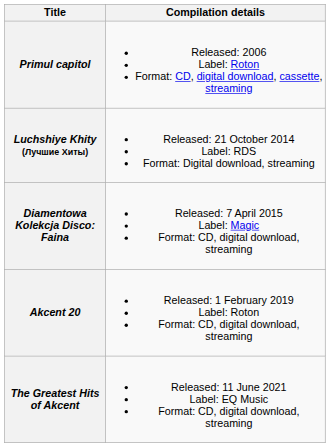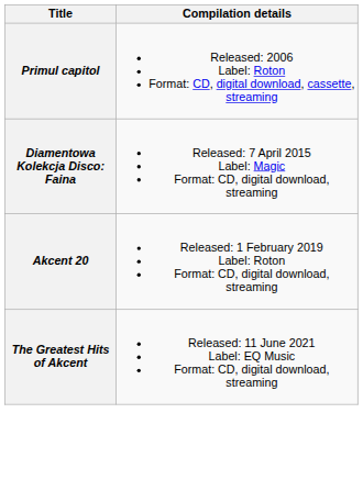- row: Luchshiye Khity (Лучшие Хиты) | Released: 21 October 2014 Label: RDS Format: Digital download, streaming
